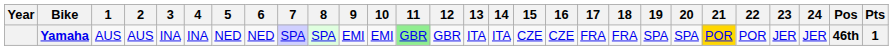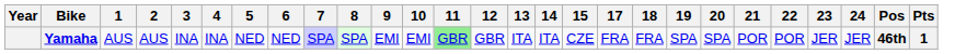- column: 16 | CZE
Yamaha | 21: gold background -> no background
